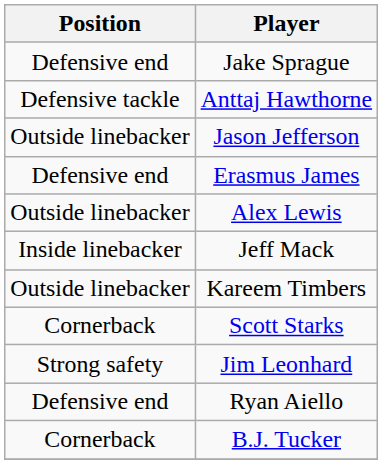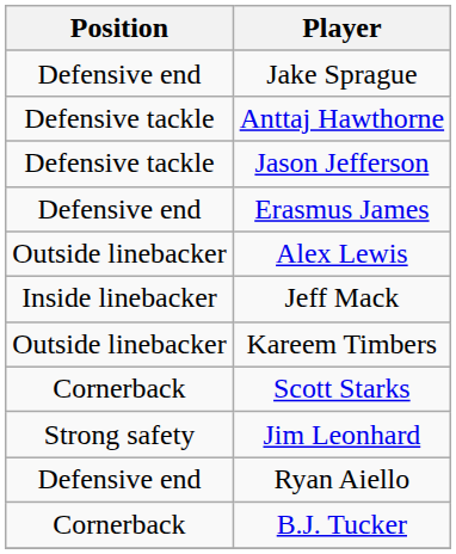Jason Jefferson | Position: Outside linebacker -> Defensive tackle
